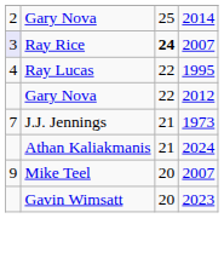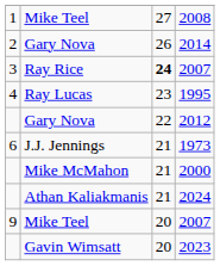+ row: 1 | Mike Teel | 27 | 2008
2014 | column 3: 25 -> 26
Ray Rice / 2007 | column 1: lavender background -> no background
1995 | column 3: 22 -> 23
1973 | column 1: 7 -> 6
+ row: Mike McMahon | 21 | 2000
